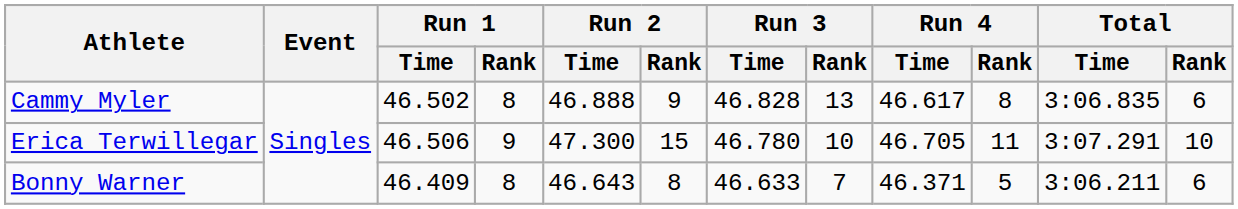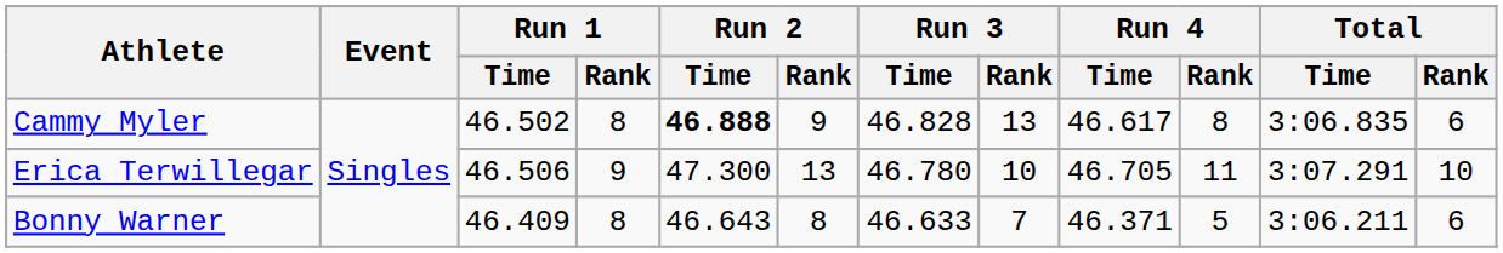Cammy Myler | Run 2 / Time: normal -> bold
Erica Terwillegar | Run 2 / Rank: 15 -> 13
